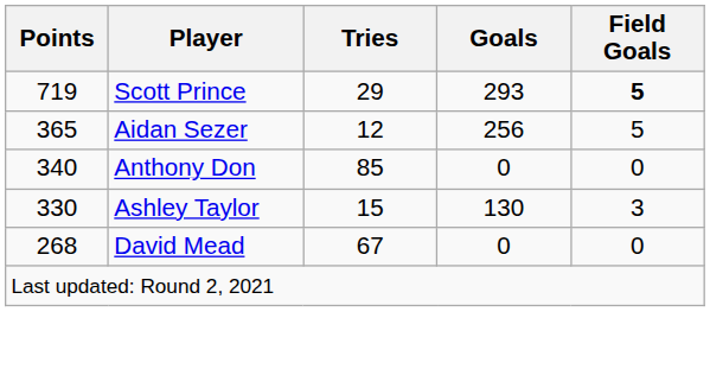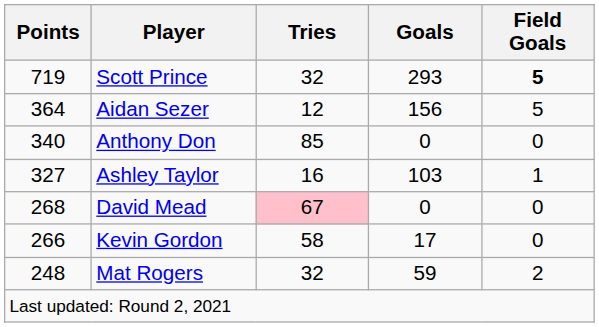Scott Prince | Tries: 29 -> 32
Aidan Sezer | Points: 365 -> 364
Aidan Sezer | Goals: 256 -> 156
Ashley Taylor | Points: 330 -> 327
Ashley Taylor | Tries: 15 -> 16
Ashley Taylor | Goals: 130 -> 103
Ashley Taylor | Field Goals: 3 -> 1
David Mead | Tries: no background -> pink background
+ row: 266 | Kevin Gordon | 58 | 17 | 0
+ row: 248 | Mat Rogers | 32 | 59 | 2
